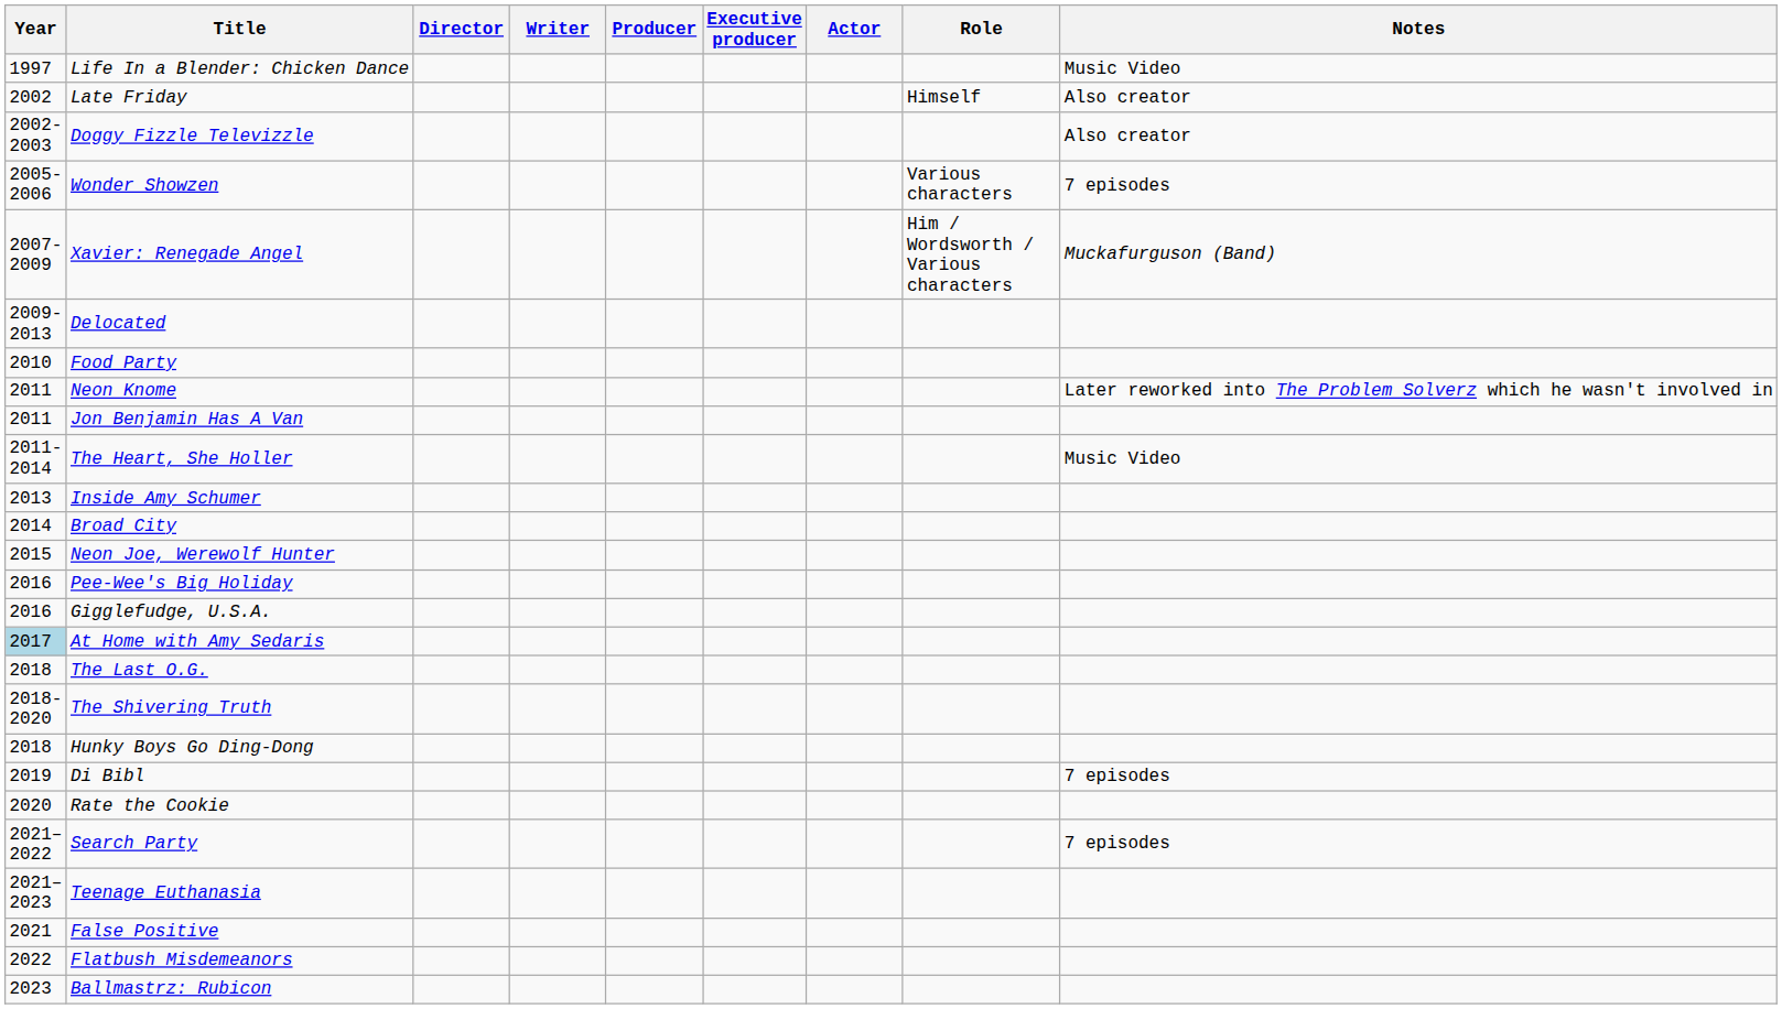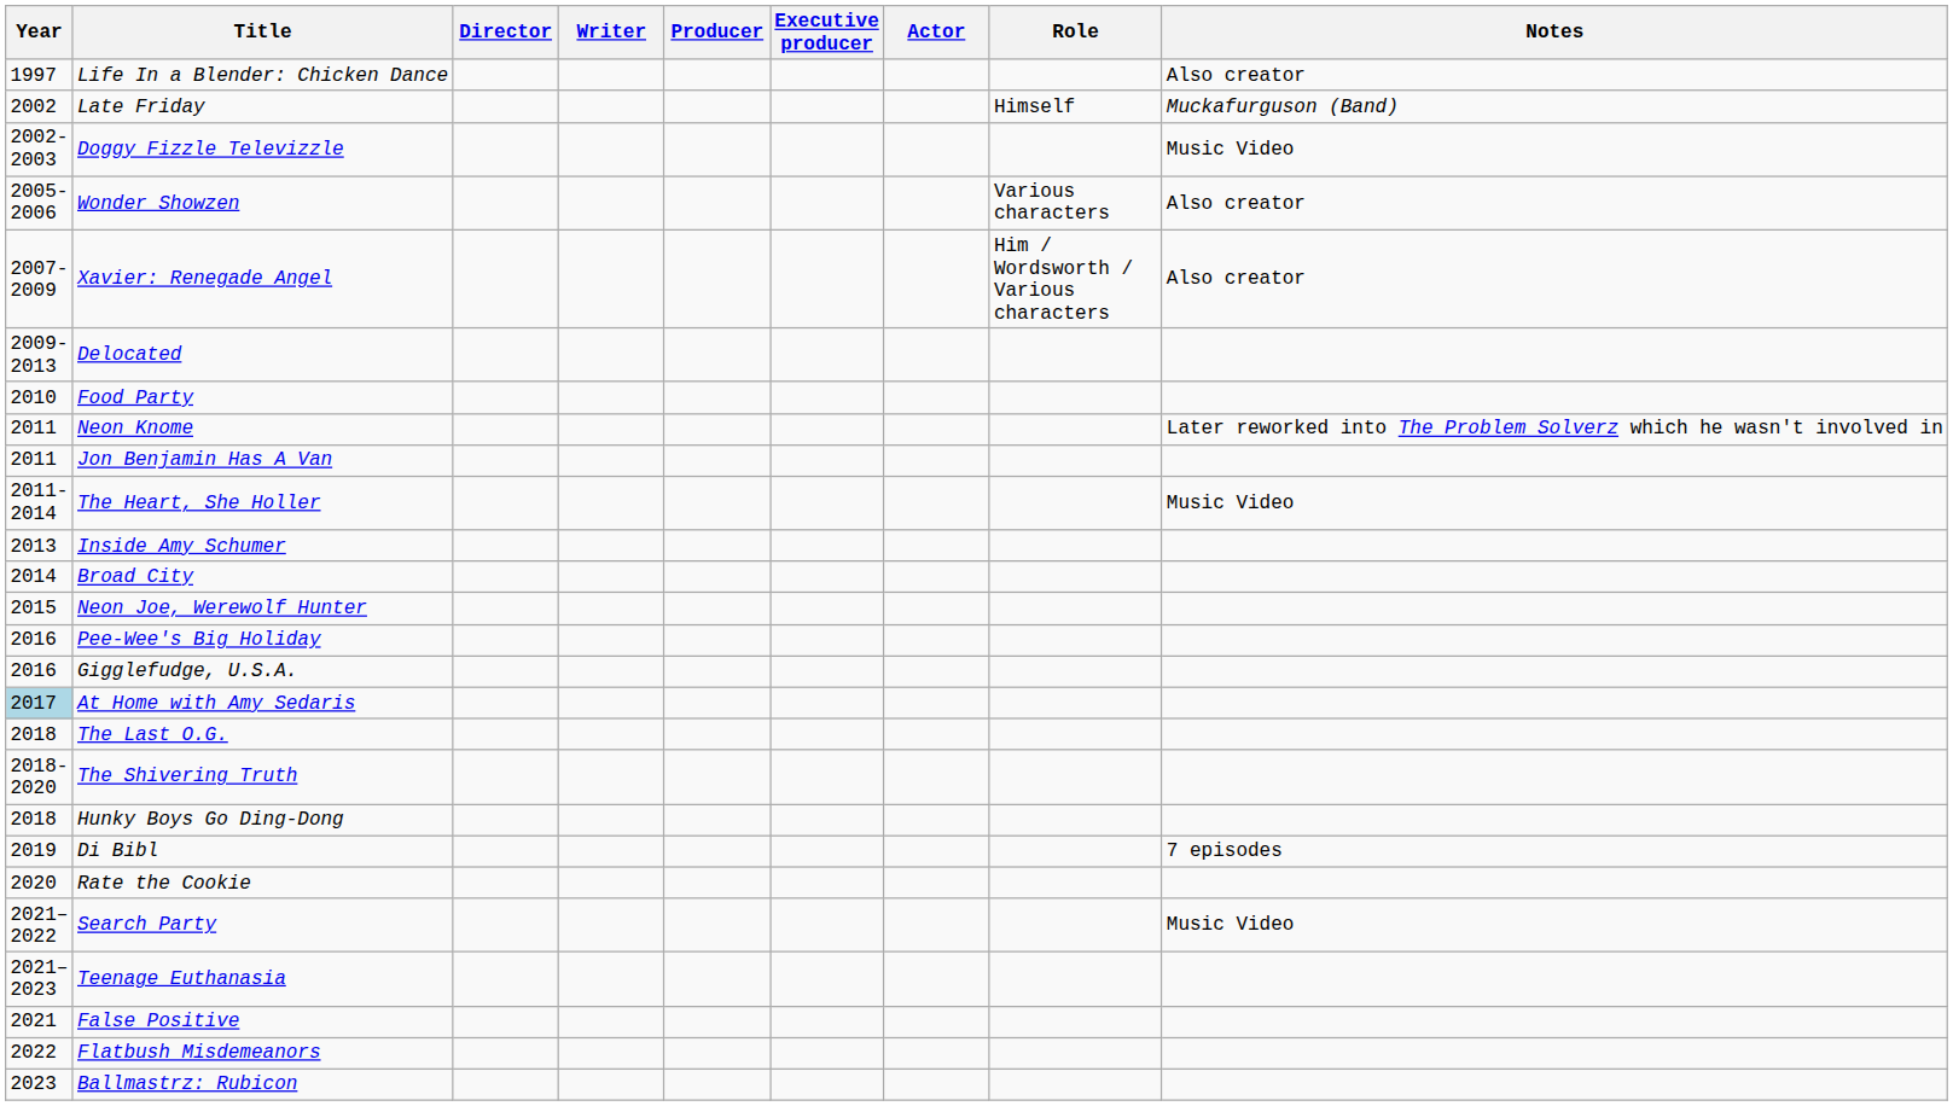Life In a Blender: Chicken Dance | Notes: Music Video -> Also creator
Late Friday | Notes: Also creator -> Muckafurguson (Band)
Doggy Fizzle Televizzle | Notes: Also creator -> Music Video
Wonder Showzen | Notes: 7 episodes -> Also creator
Xavier: Renegade Angel | Notes: Muckafurguson (Band) -> Also creator
Search Party | Notes: 7 episodes -> Music Video
